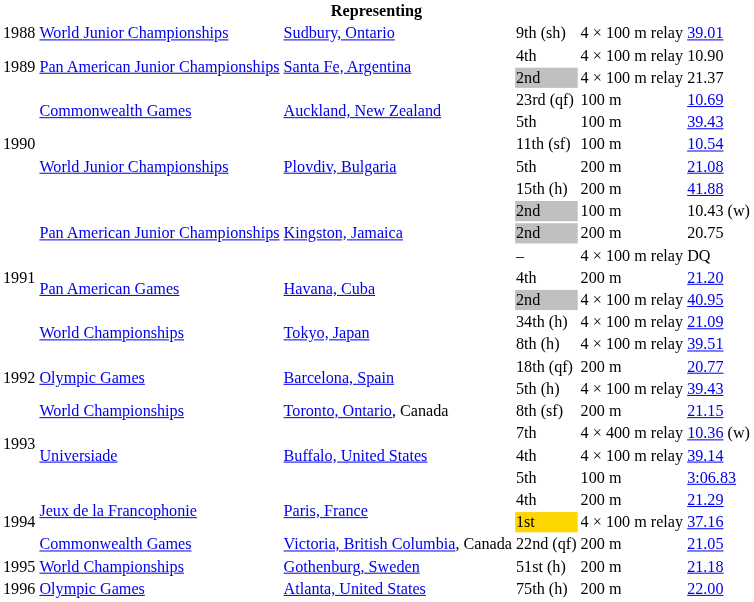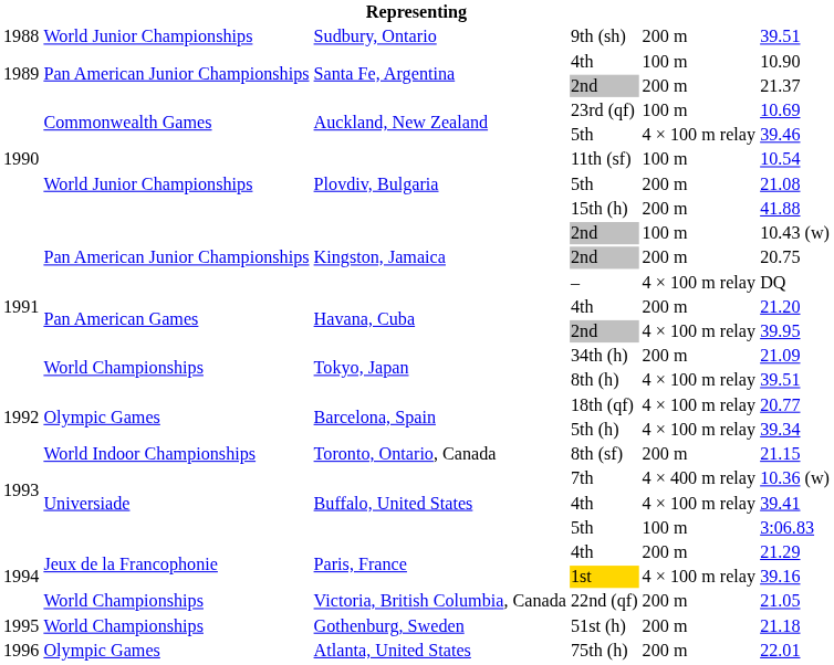9th (sh) | column 5: 4 × 100 m relay -> 200 m
9th (sh) | column 6: 39.01 -> 39.51
Santa Fe, Argentina / 4th | column 5: 4 × 100 m relay -> 100 m
Santa Fe, Argentina / 2nd | column 5: 4 × 100 m relay -> 200 m
Auckland, New Zealand / 5th | column 5: 100 m -> 4 × 100 m relay
Auckland, New Zealand / 5th | column 6: 39.43 -> 39.46
Havana, Cuba / 2nd | column 6: 40.95 -> 39.95
34th (h) | column 5: 4 × 100 m relay -> 200 m
18th (qf) | column 5: 200 m -> 4 × 100 m relay
5th (h) | column 6: 39.43 -> 39.34
8th (sf) | column 2: World Championships -> World Indoor Championships
Buffalo, United States / 4th | column 6: 39.14 -> 39.41
1st | column 6: 37.16 -> 39.16
22nd (qf) | column 2: Commonwealth Games -> World Championships
75th (h) | column 6: 22.00 -> 22.01
